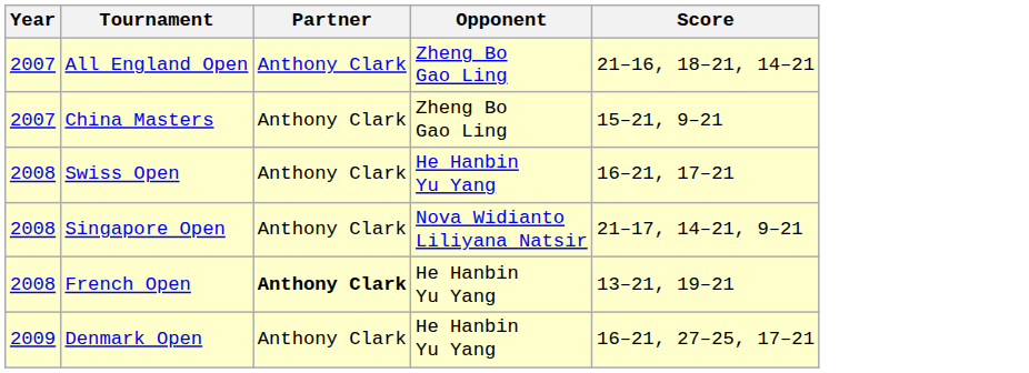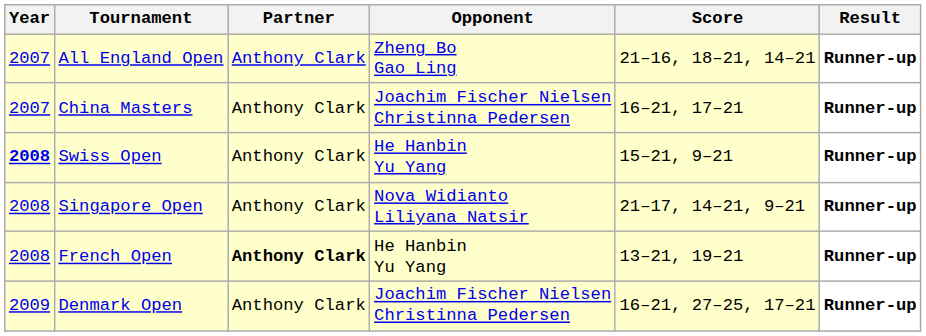+ column: Result | Runner-up | Runner-up | Runner-up | Runner-up | Runner-up | Runner-up
China Masters | Opponent: Zheng Bo Gao Ling -> Joachim Fischer Nielsen Christinna Pedersen
China Masters | Score: 15–21, 9–21 -> 16–21, 17–21
Swiss Open | Year: normal -> bold
Swiss Open | Score: 16–21, 17–21 -> 15–21, 9–21
Denmark Open | Opponent: He Hanbin Yu Yang -> Joachim Fischer Nielsen Christinna Pedersen
